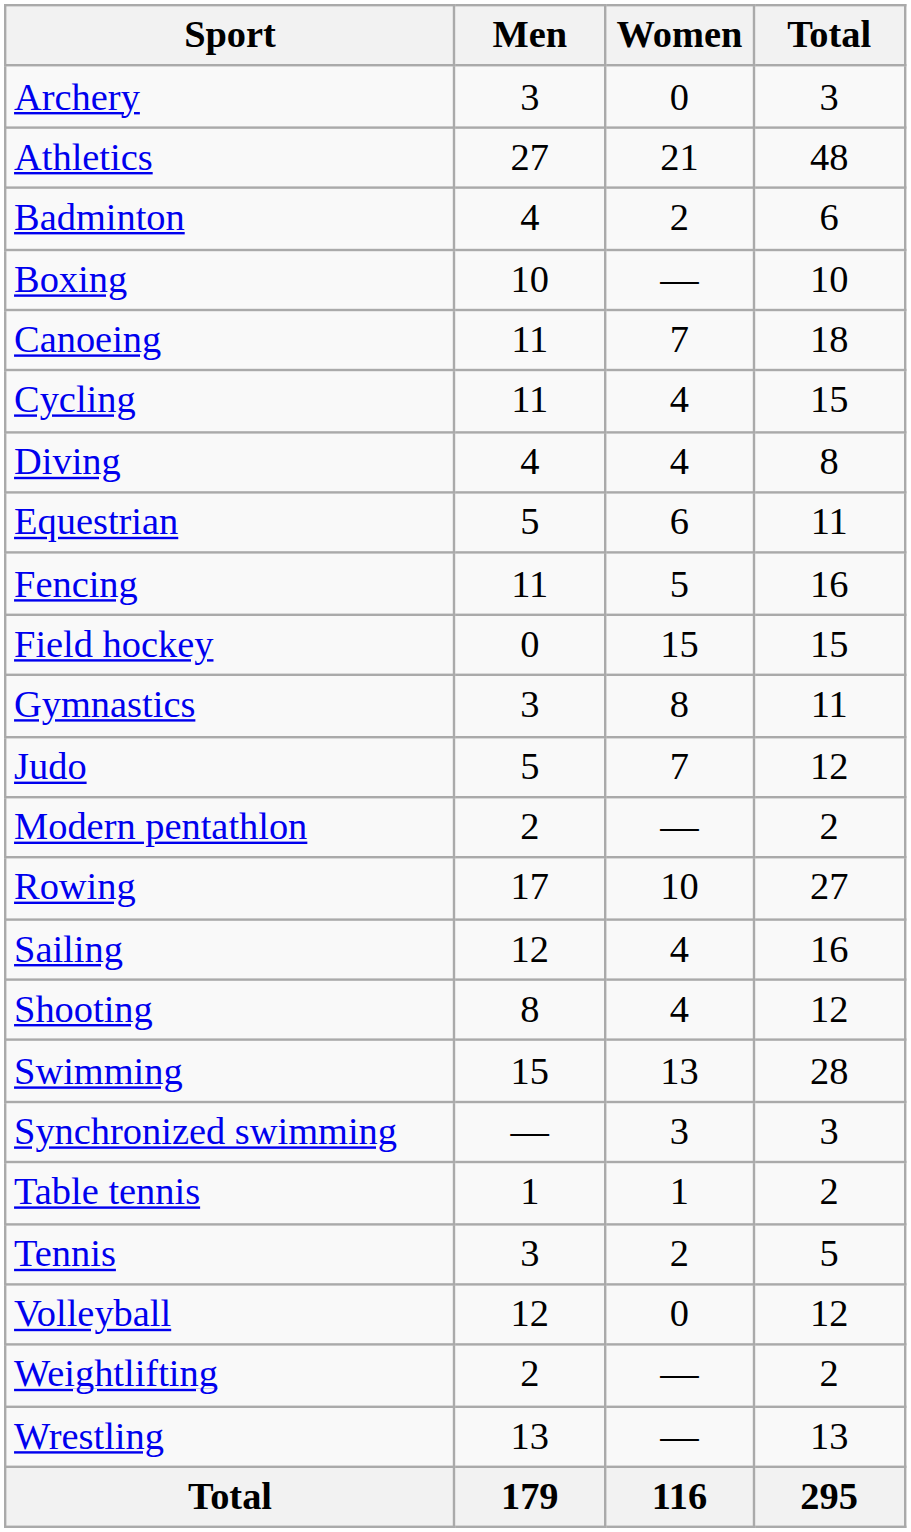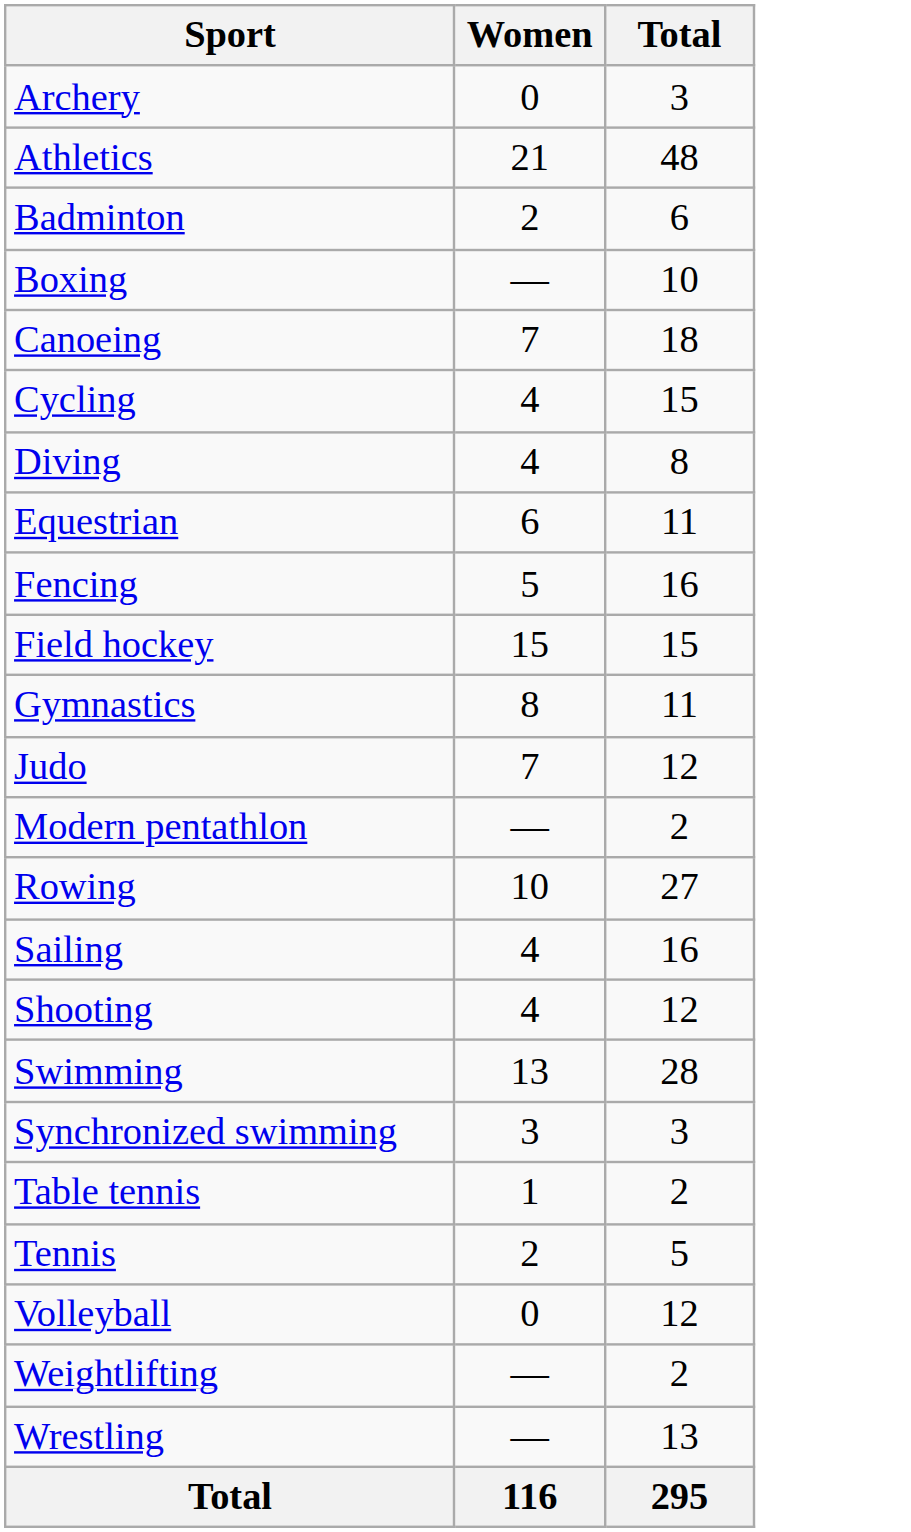- column: Men | 3 | 27 | 4 | 10 | 11 | 11 | 4 | 5 | 11 | 0 | 3 | 5 | 2 | 17 | 12 | 8 | 15 | — | 1 | 3 | 12 | 2 | 13 | 179
